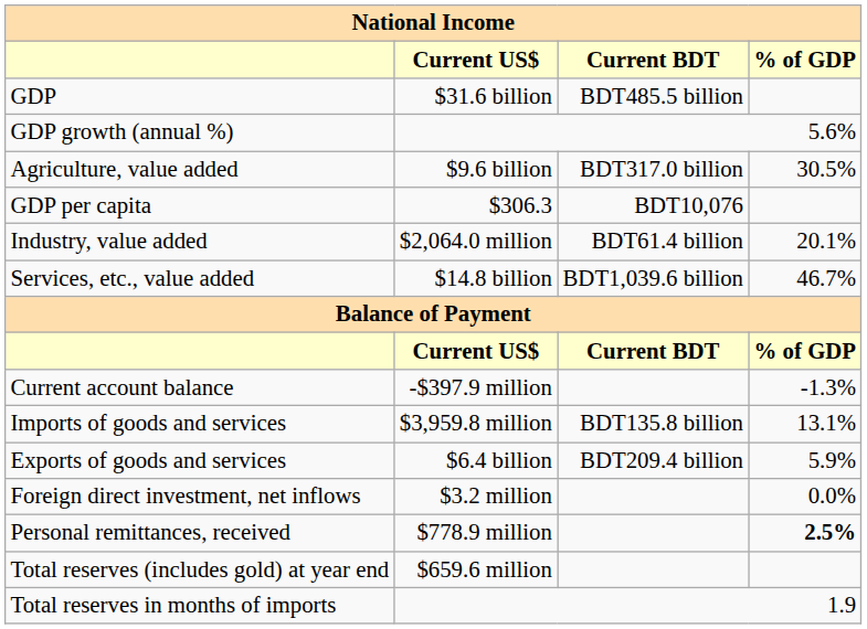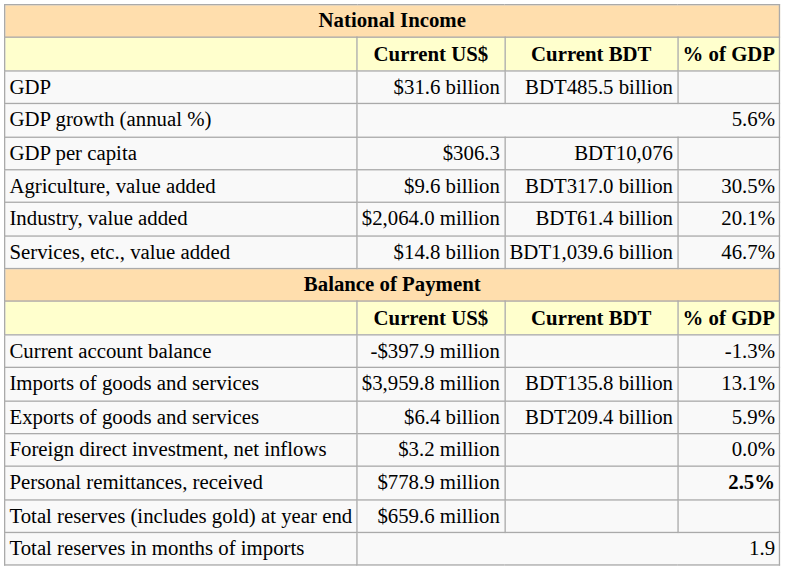rows swapped: GDP per capita <-> Agriculture, value added
